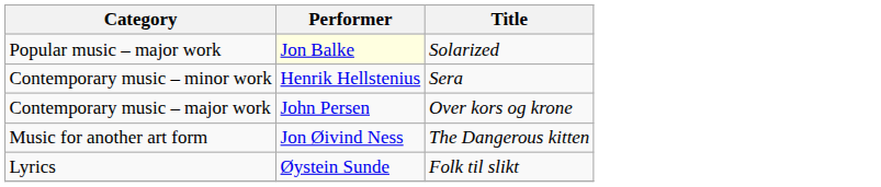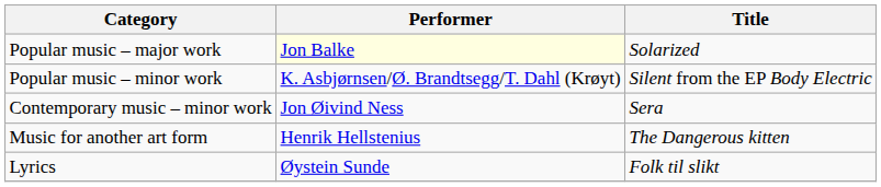+ row: Popular music – minor work | K. Asbjørnsen/Ø. Brandtsegg/T. Dahl (Krøyt) | Silent from the EP Body Electric
Contemporary music – minor work | Performer: Henrik Hellstenius -> Jon Øivind Ness
- row: Contemporary music – major work | John Persen | Over kors og krone
Music for another art form | Performer: Jon Øivind Ness -> Henrik Hellstenius
